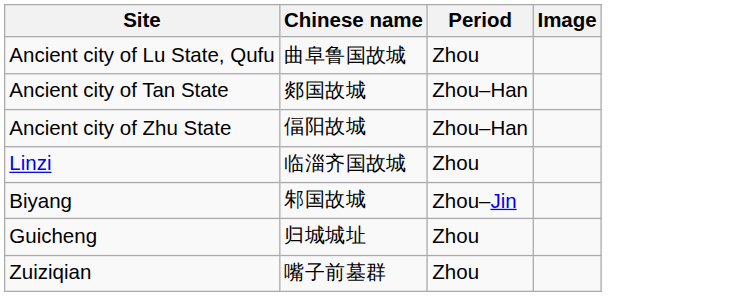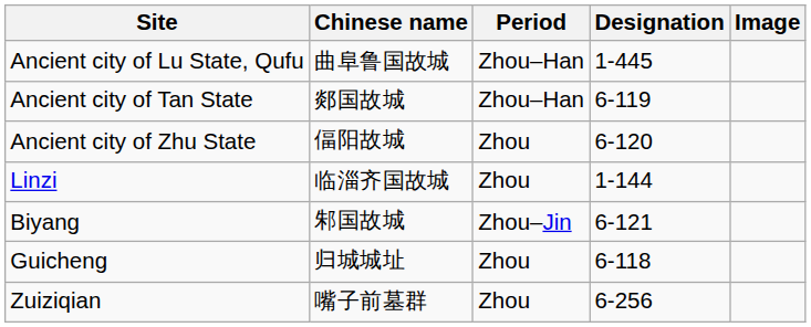+ column: Designation | 1-445 | 6-119 | 6-120 | 1-144 | 6-121 | 6-118 | 6-256
Ancient city of Lu State, Qufu | Period: Zhou -> Zhou–Han
Ancient city of Zhu State | Period: Zhou–Han -> Zhou
